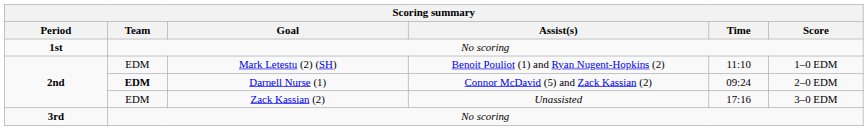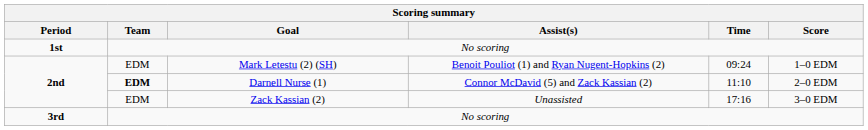Mark Letestu (2) (SH) | Time: 11:10 -> 09:24
Darnell Nurse (1) | Time: 09:24 -> 11:10
